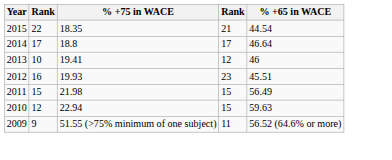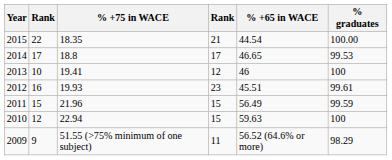+ column: % graduates | 100.00 | 99.53 | 100 | 99.61 | 99.59 | 100 | 98.29
2014 | % +65 in WACE: 46.64 -> 46.65
2011 | % +75 in WACE: 21.98 -> 21.96
